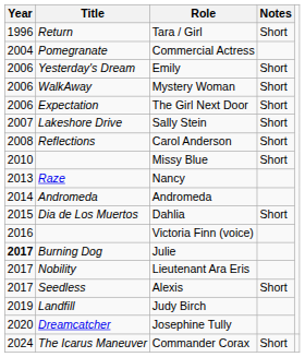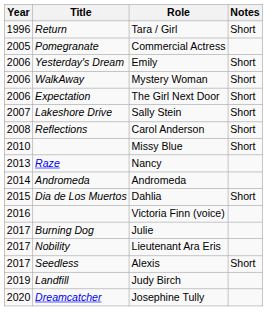Commercial Actress | Year: 2004 -> 2005
Julie | Year: bold -> normal
- row: 2024 | The Icarus Maneuver | Commander Corax | Short
